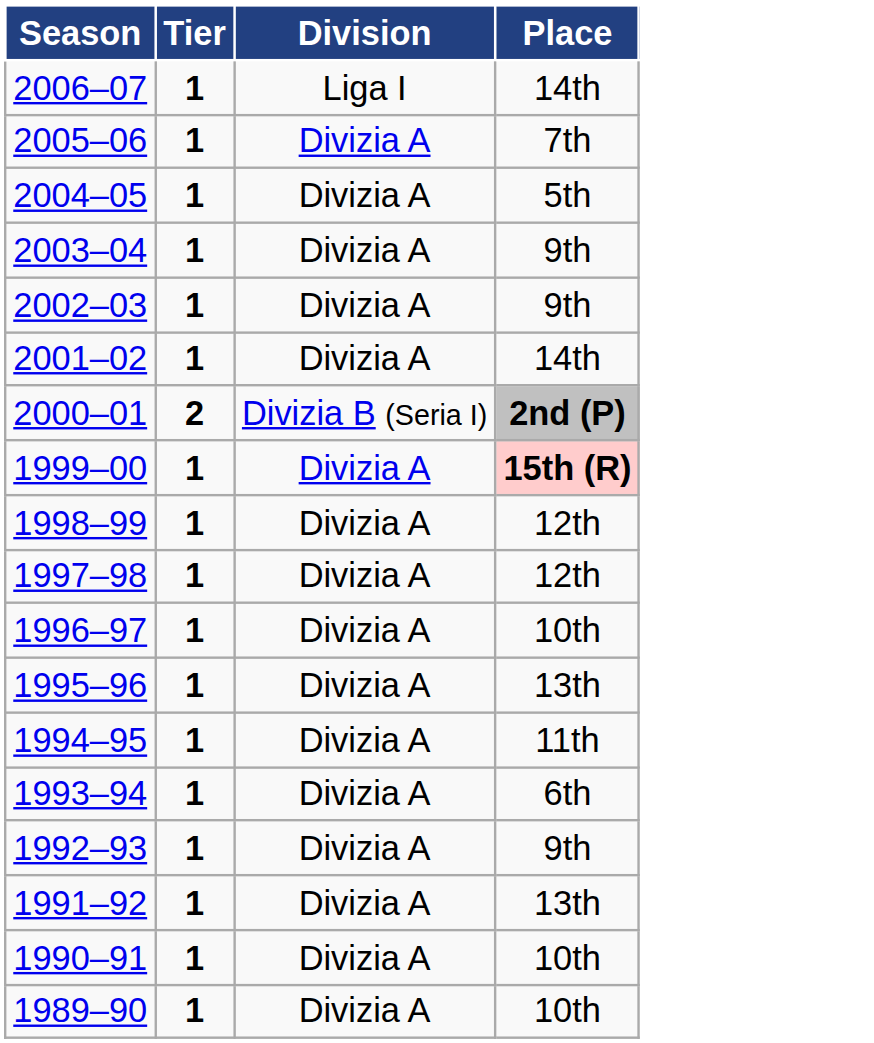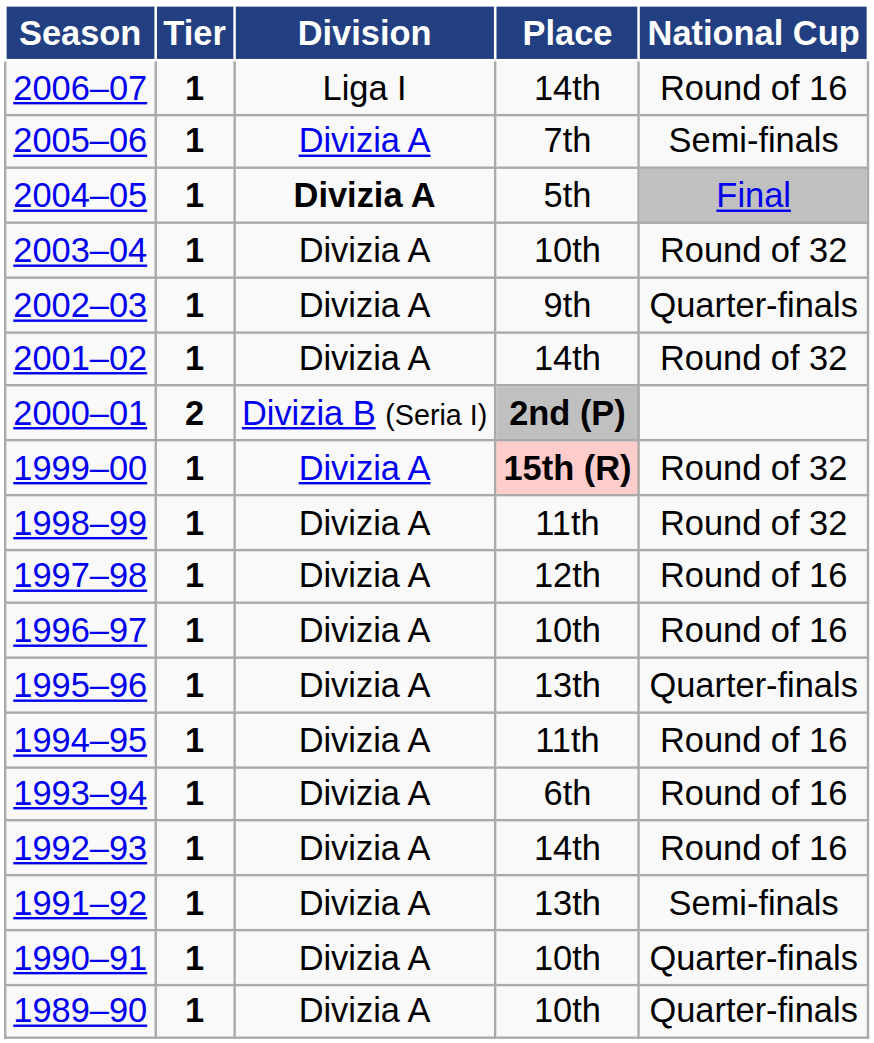+ column: National Cup | Round of 16 | Semi-finals | Final | Round of 32 | Quarter-finals | Round of 32 | Round of 32 | Round of 32 | Round of 16 | Round of 16 | Quarter-finals | Round of 16 | Round of 16 | Round of 16 | Semi-finals | Quarter-finals | Quarter-finals
2004–05 | Division: normal -> bold
2003–04 | Place: 9th -> 10th
1998–99 | Place: 12th -> 11th
1992–93 | Place: 9th -> 14th
